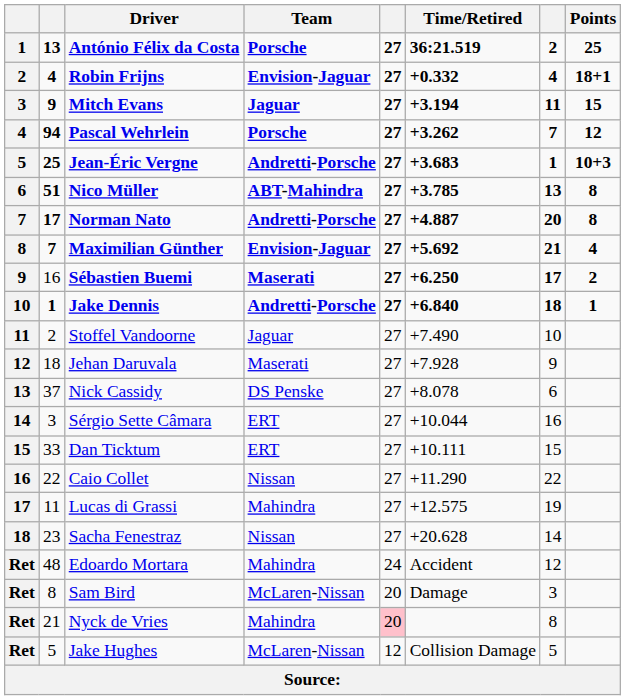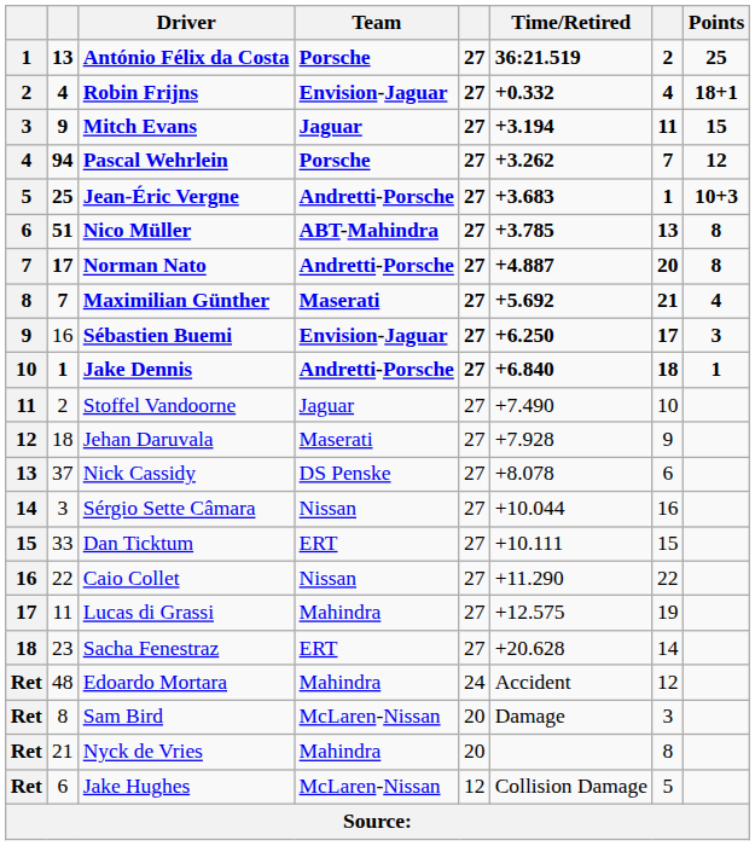Maximilian Günther | Team: Envision-Jaguar -> Maserati
Sébastien Buemi | Team: Maserati -> Envision-Jaguar
Sébastien Buemi | Points: 2 -> 3
Sérgio Sette Câmara | Team: ERT -> Nissan
Sacha Fenestraz | Team: Nissan -> ERT
Nyck de Vries | column 5: pink background -> no background
Jake Hughes | column 2: 5 -> 6
